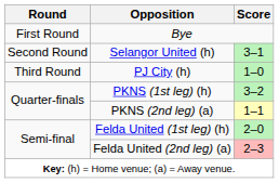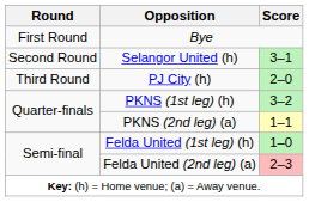PJ City (h) | Score: 1–0 -> 2–0
Felda United (1st leg) (h) | Score: 2–0 -> 1–0
